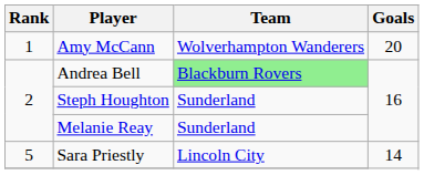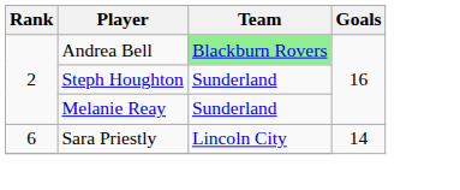- row: 1 | Amy McCann | Wolverhampton Wanderers | 20
Sara Priestly | Rank: 5 -> 6
